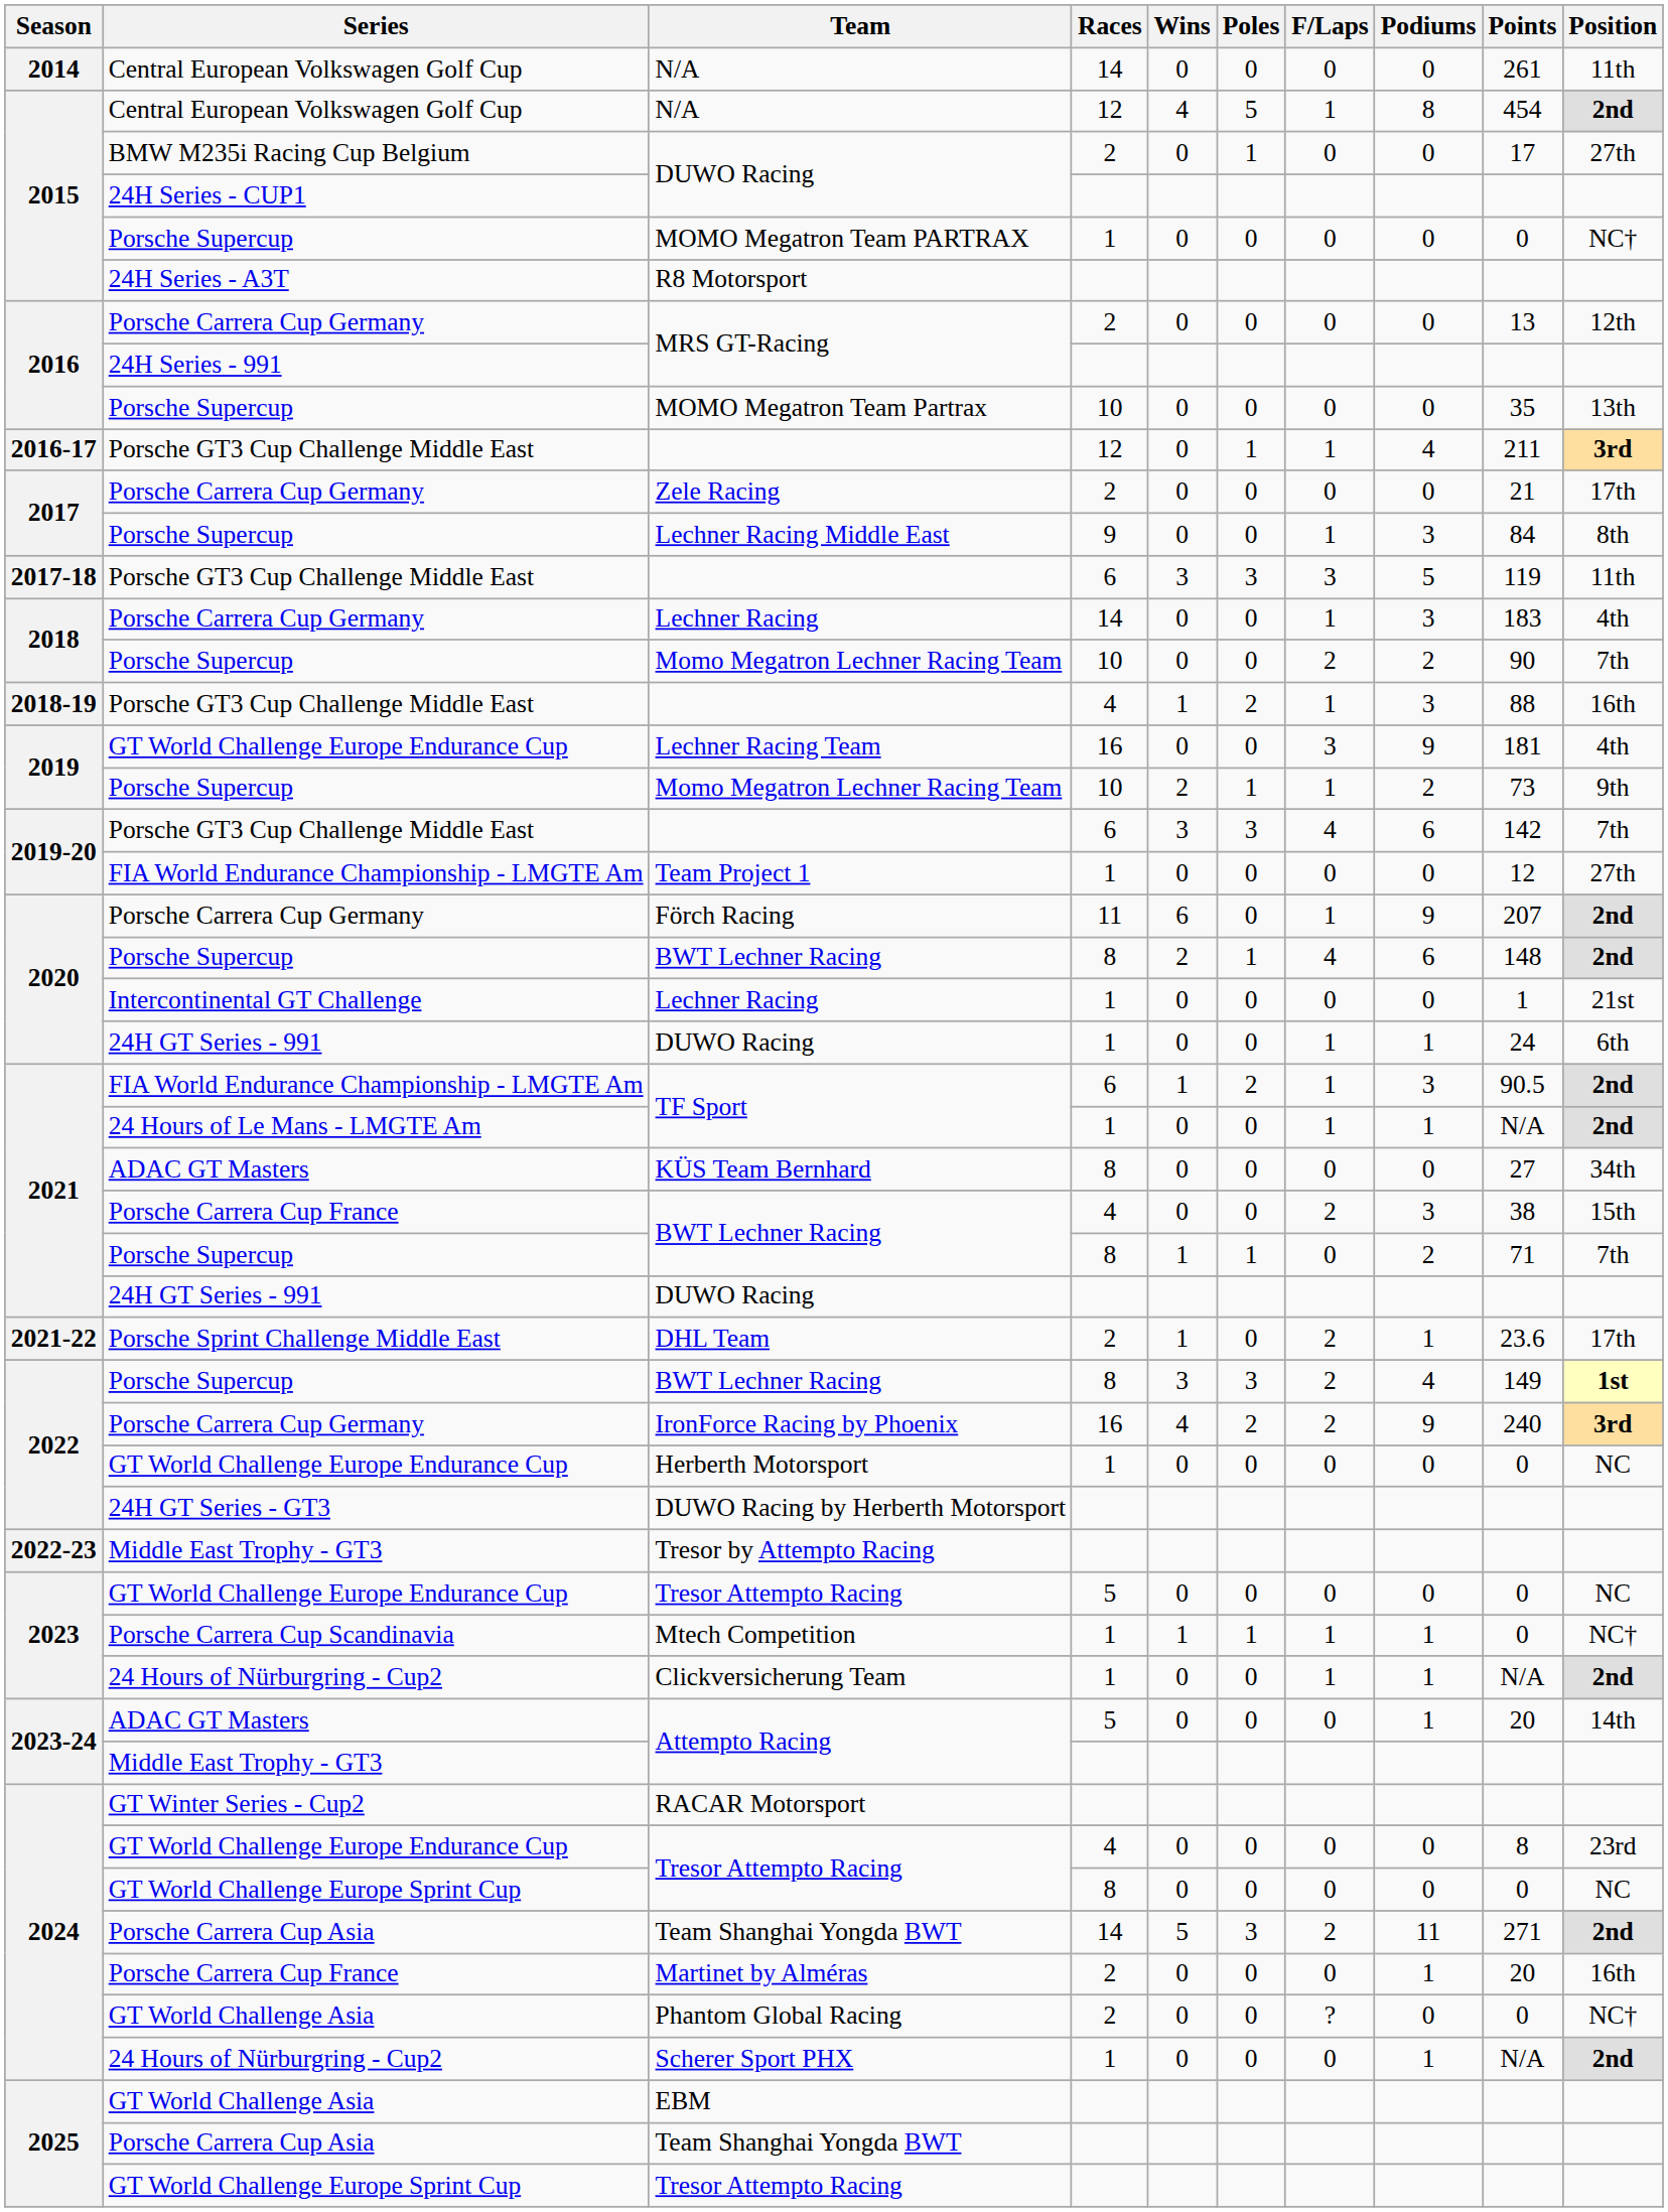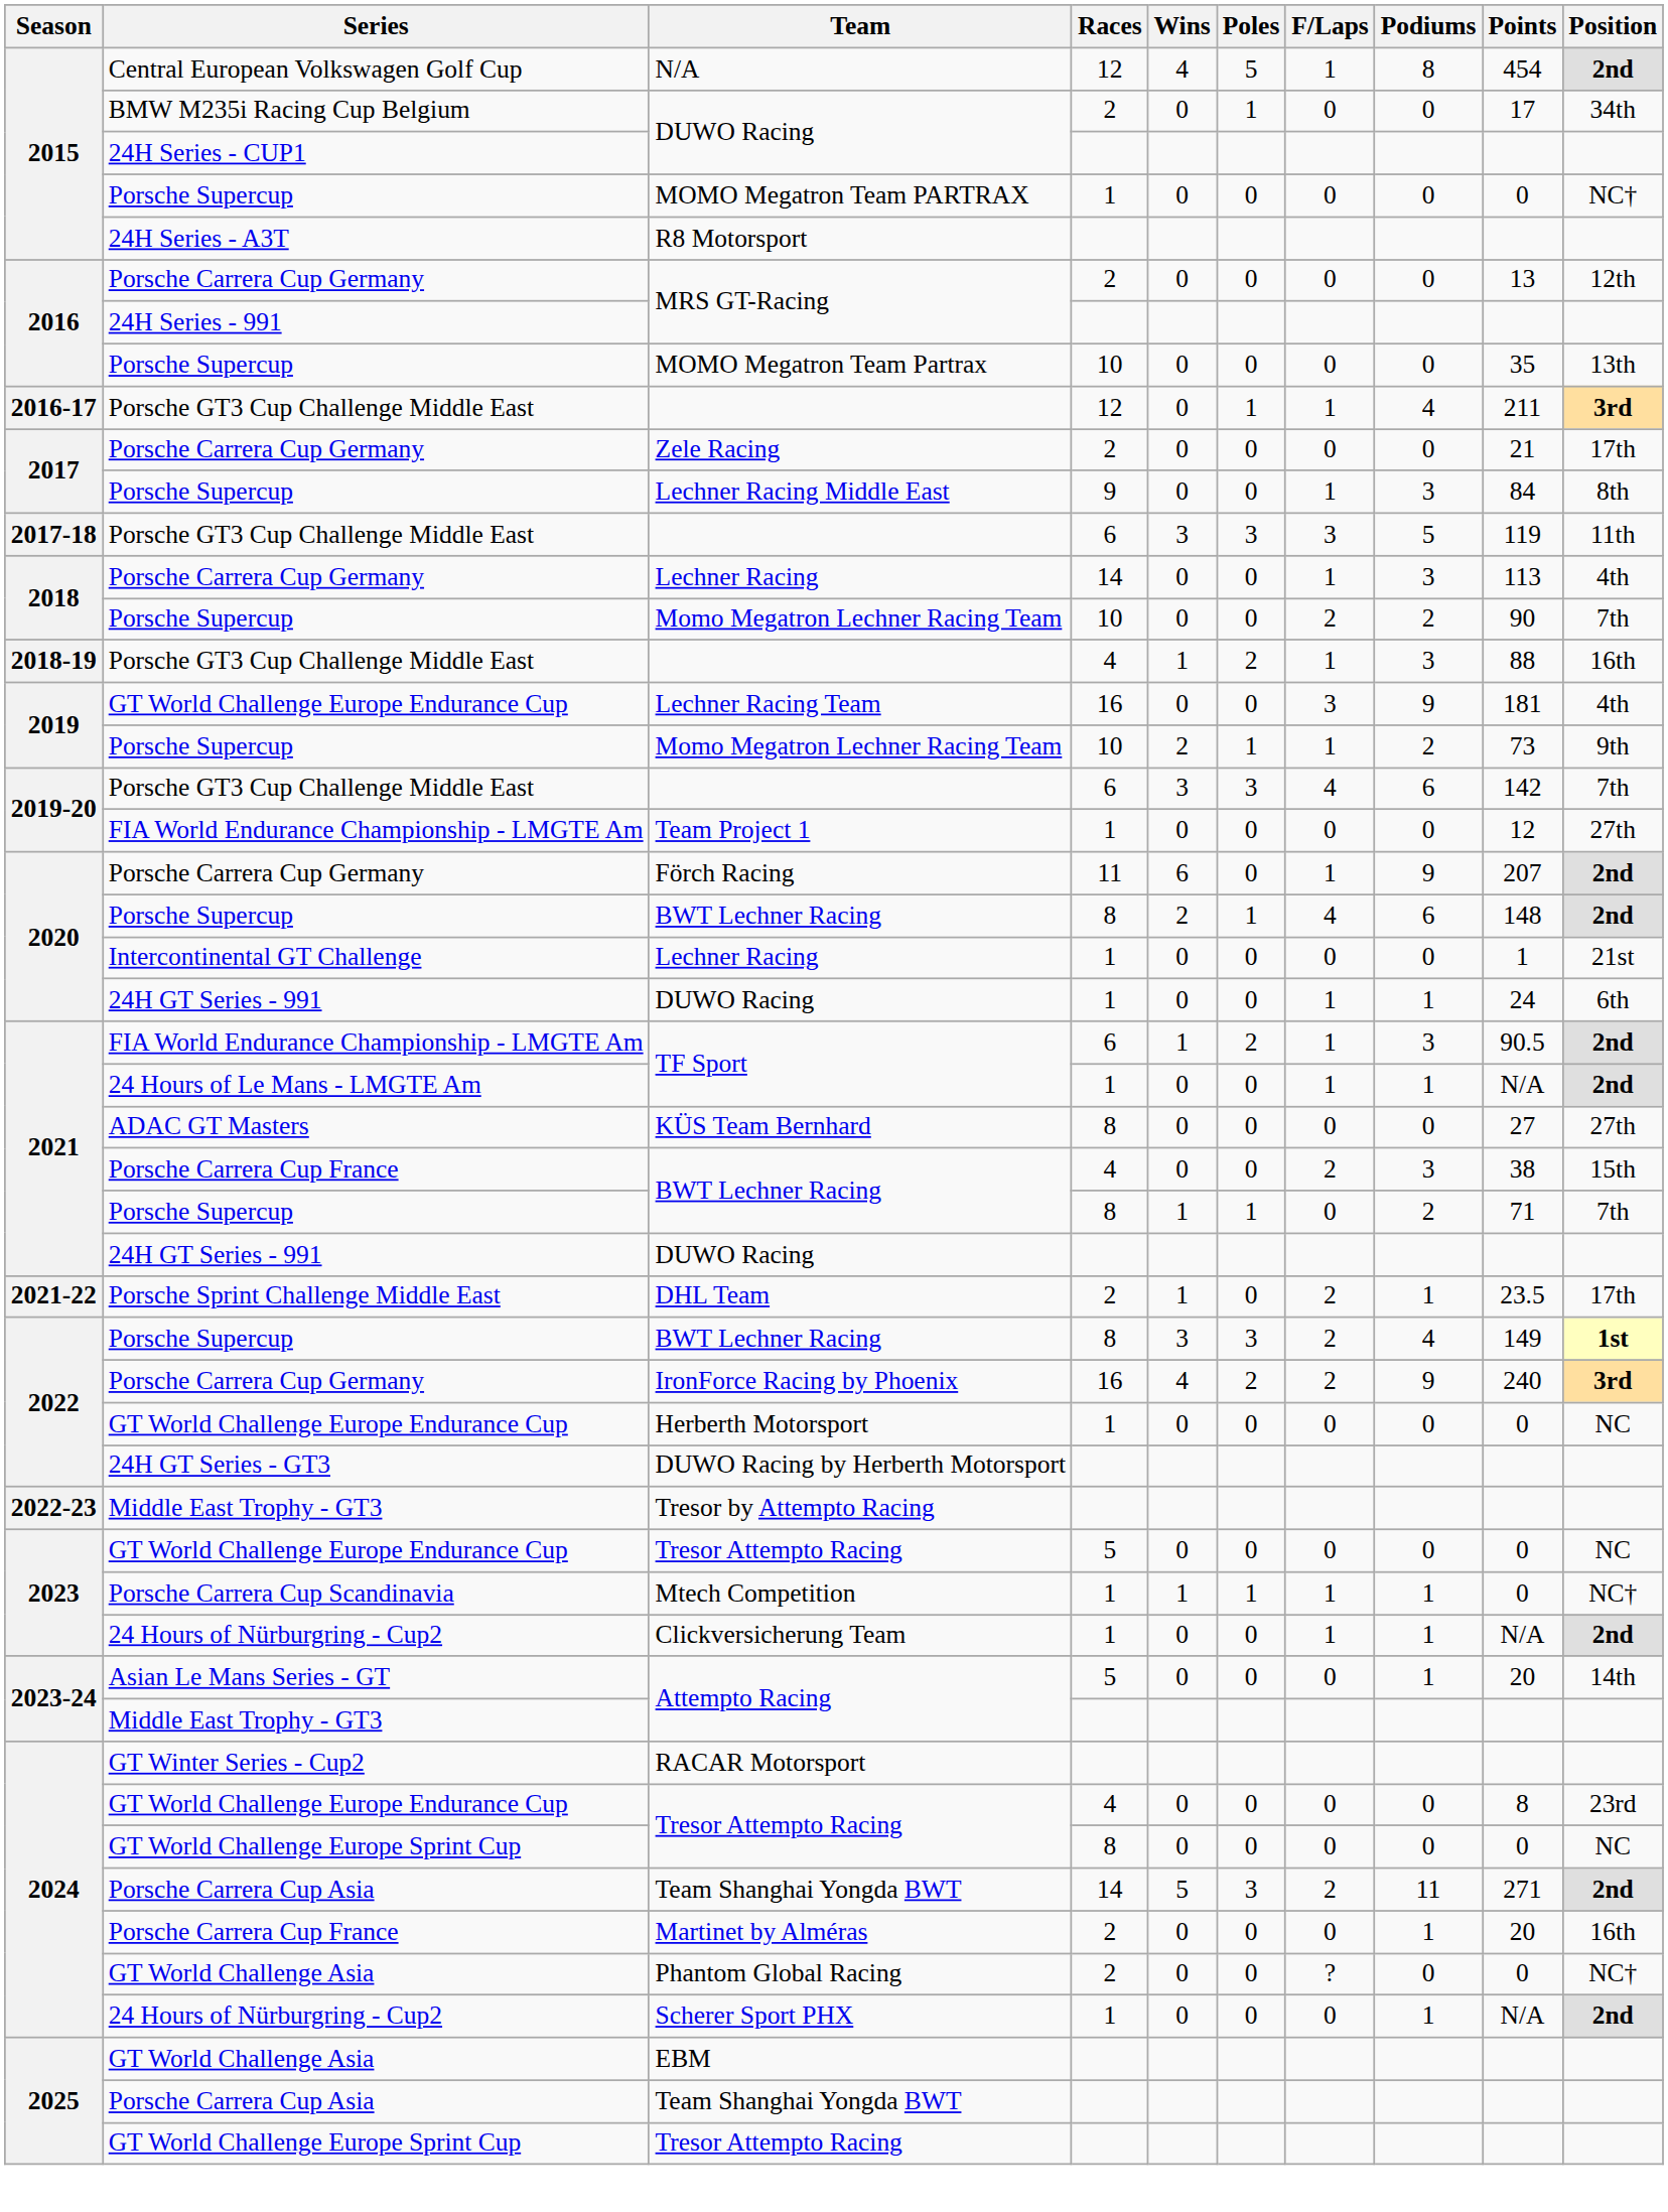- row: 2014 | Central European Volkswagen Golf Cup | N/A | 14 | 0 | 0 | 0 | 0 | 261 | 11th
DUWO Racing / 2 | Position: 27th -> 34th
Lechner Racing / 14 | Points: 183 -> 113
KÜS Team Bernhard | Position: 34th -> 27th
DHL Team | Points: 23.6 -> 23.5
Attempto Racing / 5 | Series: ADAC GT Masters -> Asian Le Mans Series - GT
